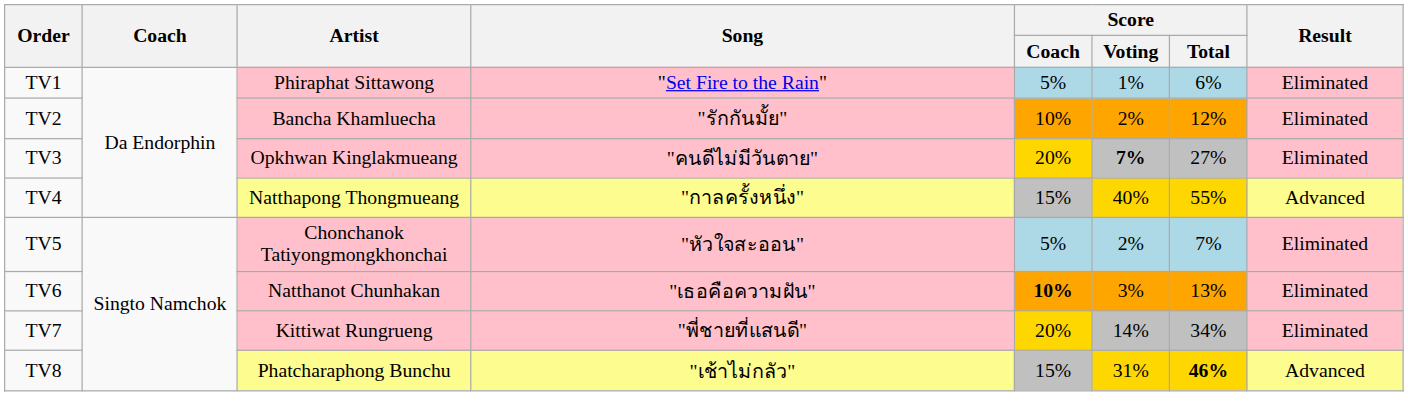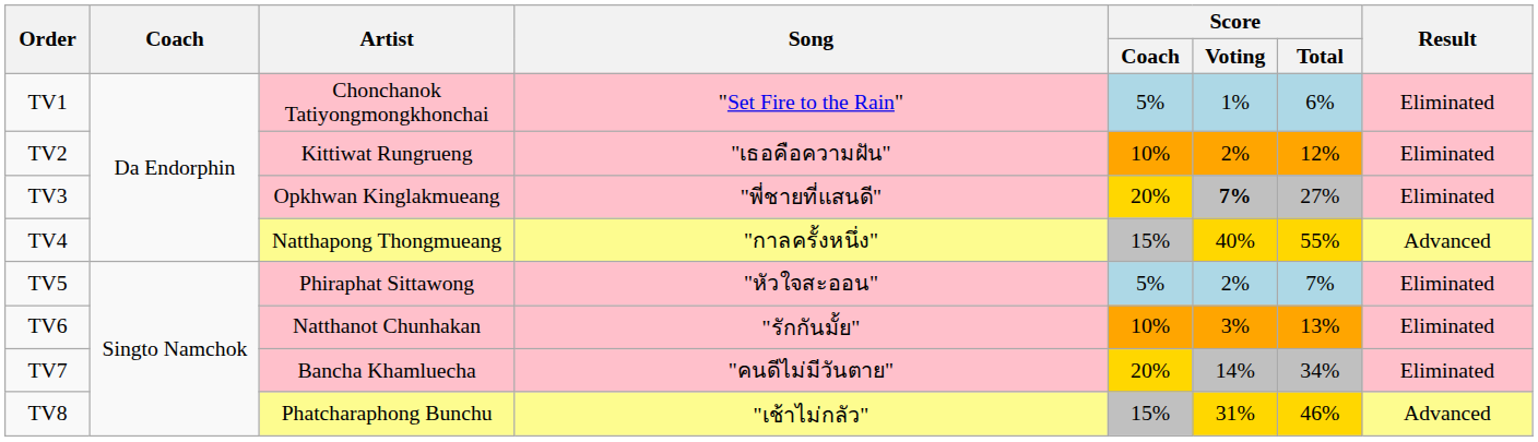TV1 | Artist: Phiraphat Sittawong -> Chonchanok Tatiyongmongkhonchai
TV2 | Artist: Bancha Khamluecha -> Kittiwat Rungrueng
TV2 | Song: "รักกันมั้ย" -> "เธอคือความฝัน"
TV3 | Song: "คนดีไม่มีวันตาย" -> "พี่ชายที่แสนดี"
TV5 | Artist: Chonchanok Tatiyongmongkhonchai -> Phiraphat Sittawong
TV6 | Song: "เธอคือความฝัน" -> "รักกันมั้ย"
TV6 | Score / Coach: bold -> normal
TV7 | Artist: Kittiwat Rungrueng -> Bancha Khamluecha
TV7 | Song: "พี่ชายที่แสนดี" -> "คนดีไม่มีวันตาย"
TV8 | Score / Total: bold -> normal
